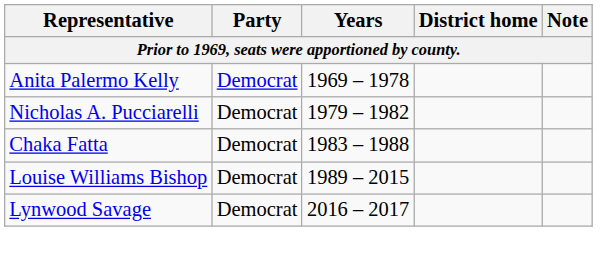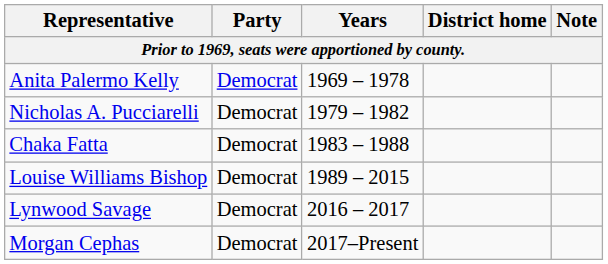+ row: Morgan Cephas | Democrat | 2017–Present
